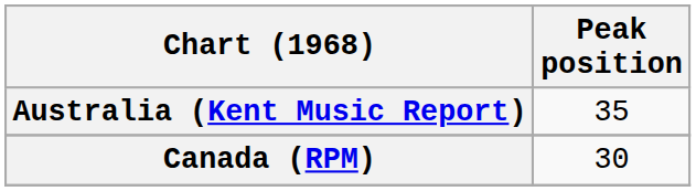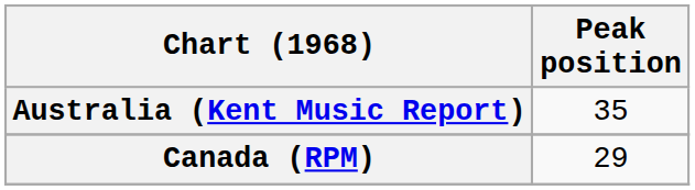Canada (RPM) | Peak position: 30 -> 29
